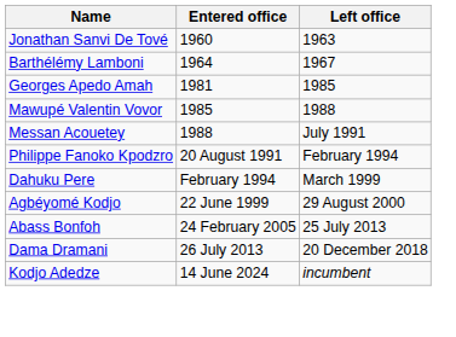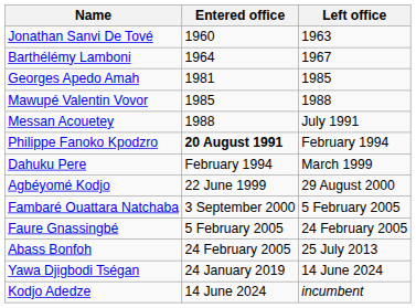Philippe Fanoko Kpodzro | Entered office: normal -> bold
+ row: Fambaré Ouattara Natchaba | 3 September 2000 | 5 February 2005
+ row: Faure Gnassingbé | 5 February 2005 | 24 February 2005
- row: Dama Dramani | 26 July 2013 | 20 December 2018
+ row: Yawa Djigbodi Tségan | 24 January 2019 | 14 June 2024
